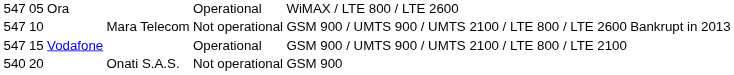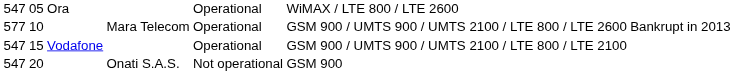Mara Telecom | column 1: 547 -> 577
Mara Telecom | column 5: Not operational -> Operational
Onati S.A.S. | column 1: 540 -> 547
